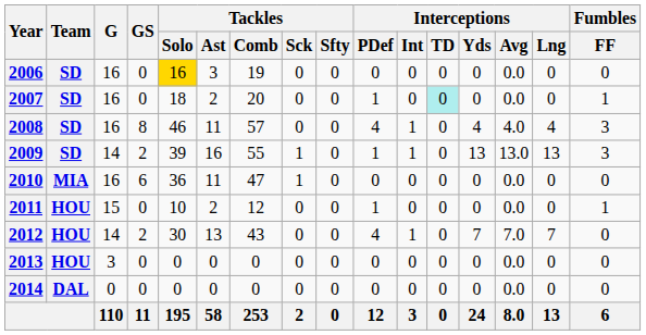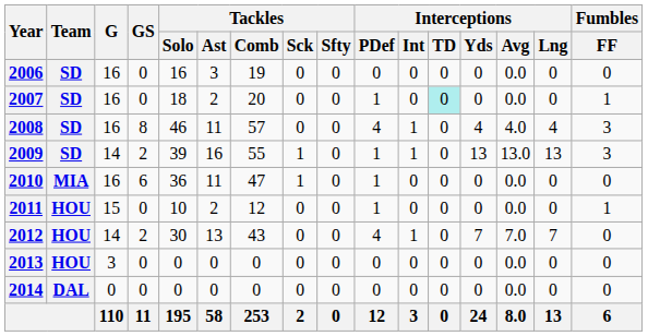2006 | Tackles / Solo: gold background -> no background
2010 | Interceptions / PDef: 0 -> 1
